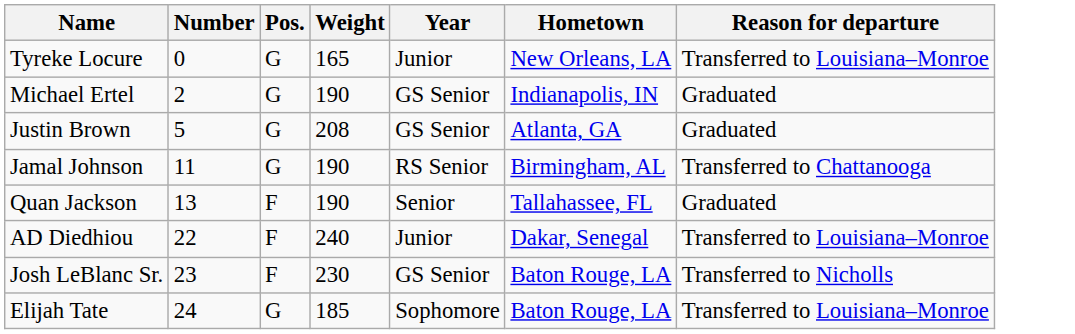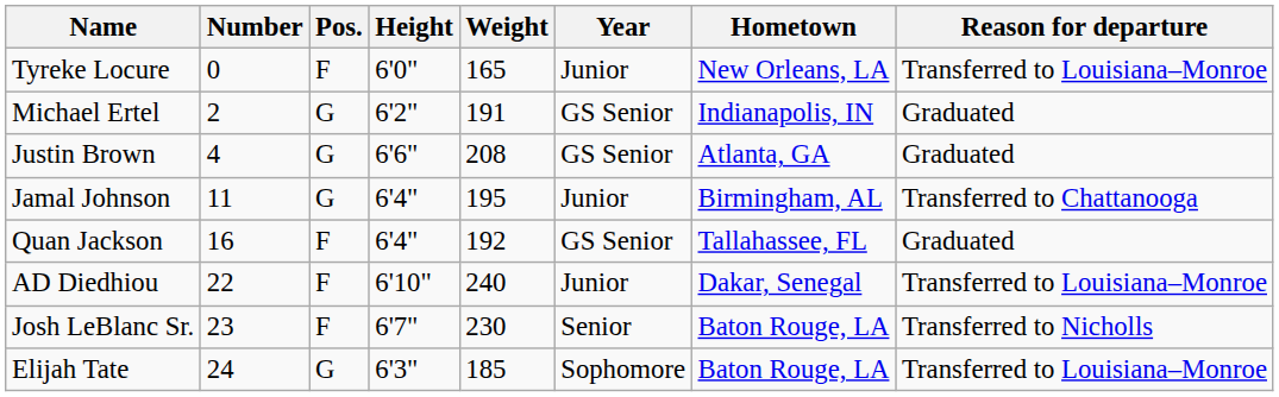+ column: Height | 6'0" | 6'2" | 6'6" | 6'4" | 6'4" | 6'10" | 6'7" | 6'3"
Tyreke Locure | Pos.: G -> F
Michael Ertel | Weight: 190 -> 191
Justin Brown | Number: 5 -> 4
Jamal Johnson | Weight: 190 -> 195
Jamal Johnson | Year: RS Senior -> Junior
Quan Jackson | Number: 13 -> 16
Quan Jackson | Weight: 190 -> 192
Quan Jackson | Year: Senior -> GS Senior
Josh LeBlanc Sr. | Year: GS Senior -> Senior
